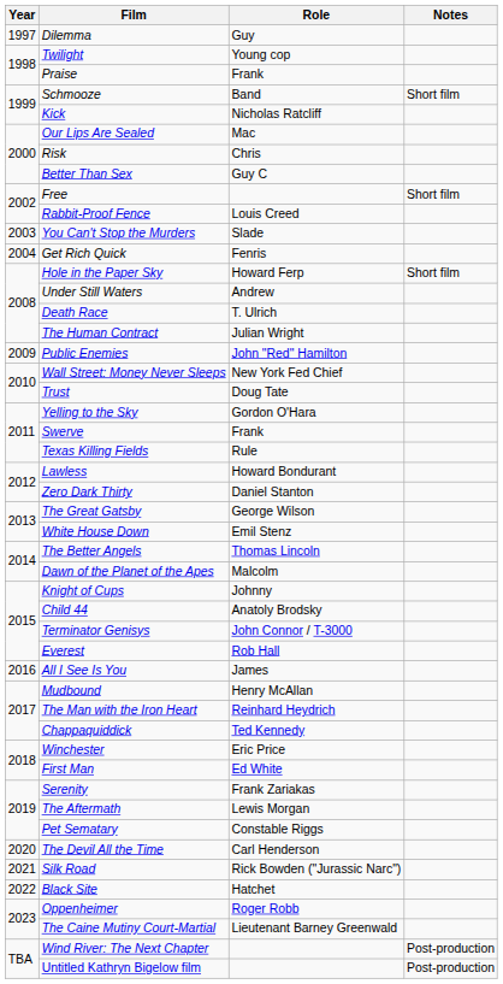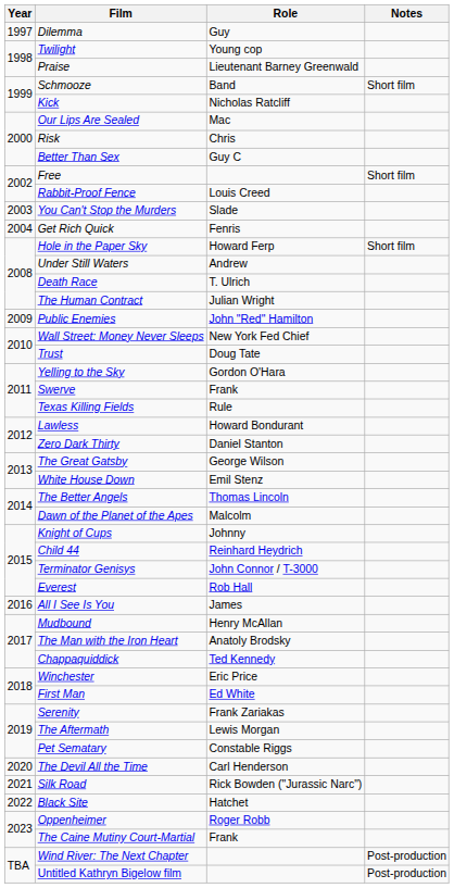Praise | Role: Frank -> Lieutenant Barney Greenwald
Child 44 | Role: Anatoly Brodsky -> Reinhard Heydrich
The Man with the Iron Heart | Role: Reinhard Heydrich -> Anatoly Brodsky
The Caine Mutiny Court-Martial | Role: Lieutenant Barney Greenwald -> Frank
